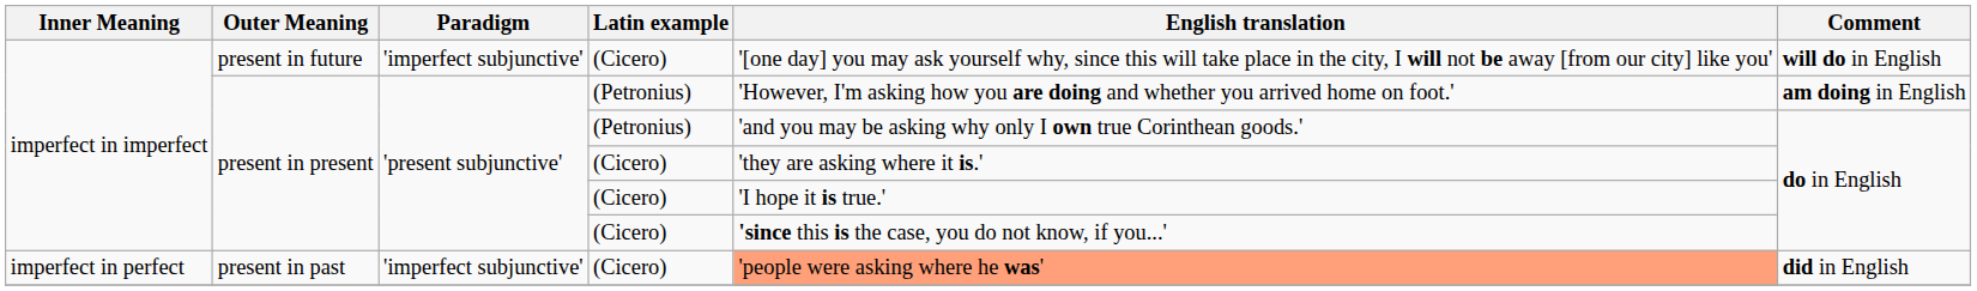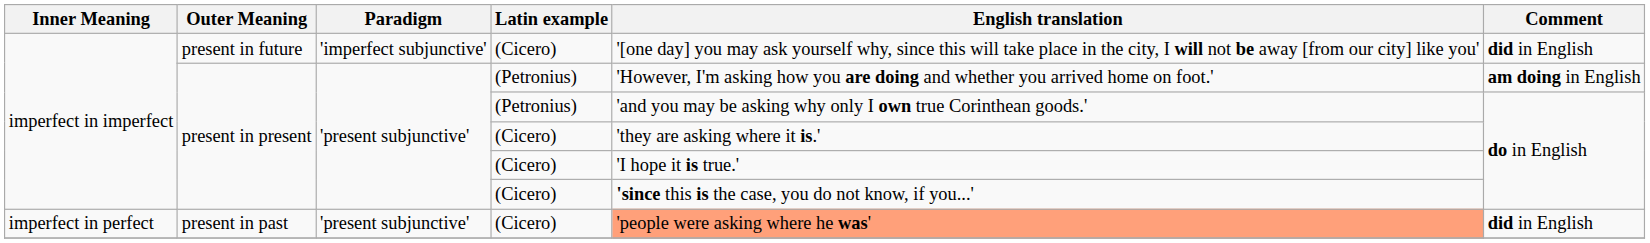present in future | Comment: will do in English -> did in English
present in past | Paradigm: 'imperfect subjunctive' -> 'present subjunctive'
